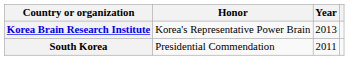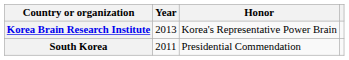columns swapped: Year <-> Honor
